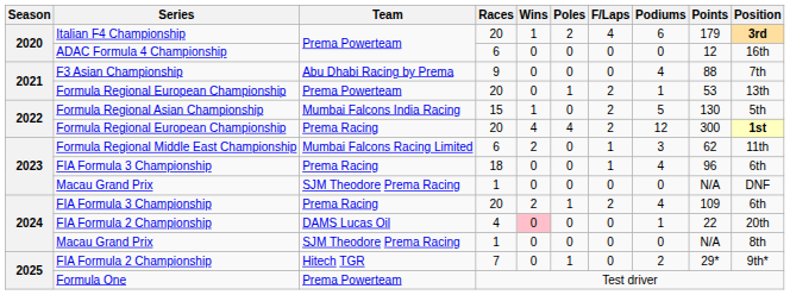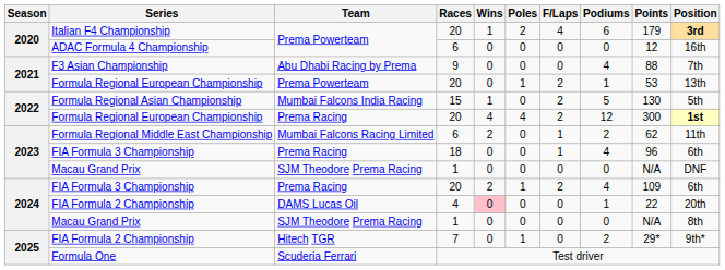Formula Regional Middle East Championship | Podiums: 3 -> 2
Formula One | Team: Prema Powerteam -> Scuderia Ferrari
